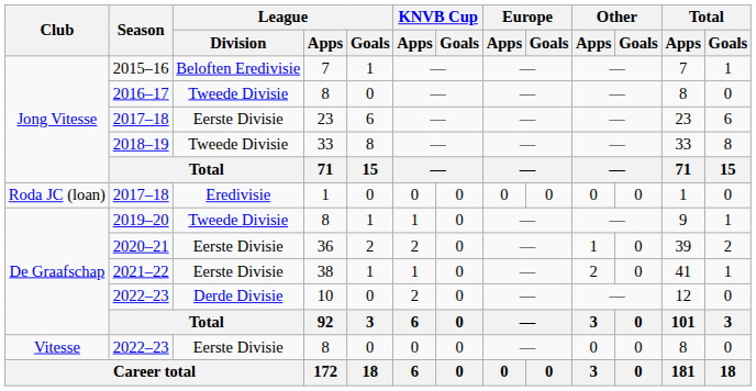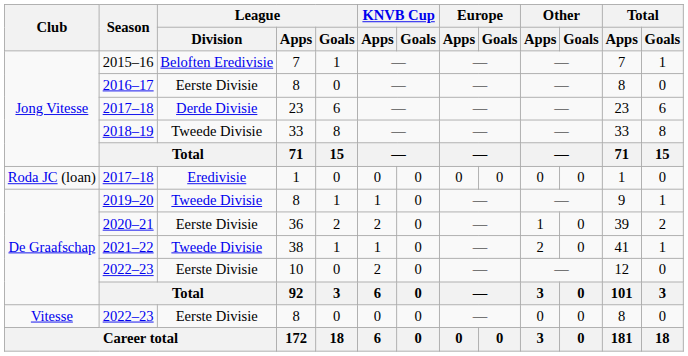2016–17 | League / Division: Tweede Divisie -> Eerste Divisie
2017–18 / 23 | League / Division: Eerste Divisie -> Derde Divisie
2021–22 | League / Division: Eerste Divisie -> Tweede Divisie
2022–23 / 10 | League / Division: Derde Divisie -> Eerste Divisie
